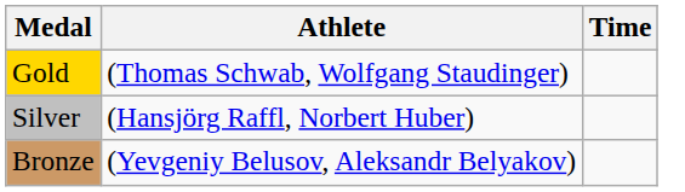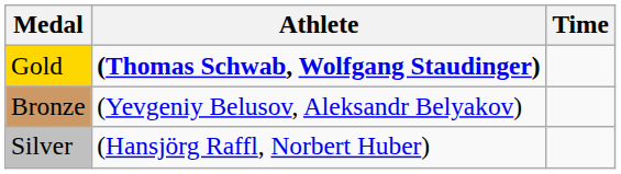Gold | Athlete: normal -> bold
rows swapped: Silver <-> Bronze
